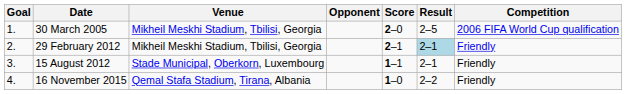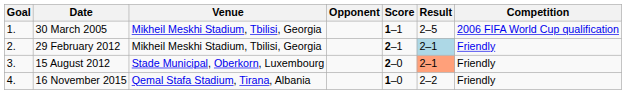30 March 2005 | Score: 2–0 -> 1–1
15 August 2012 | Score: 1–1 -> 2–0
15 August 2012 | Result: no background -> lightsalmon background
